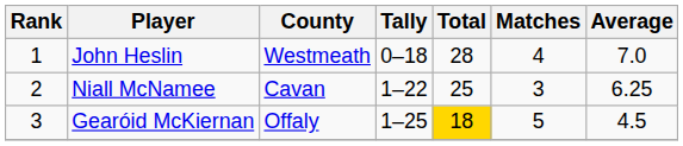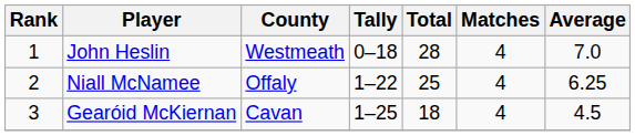Niall McNamee | County: Cavan -> Offaly
Niall McNamee | Matches: 3 -> 4
Gearóid McKiernan | County: Offaly -> Cavan
Gearóid McKiernan | Total: gold background -> no background
Gearóid McKiernan | Matches: 5 -> 4
